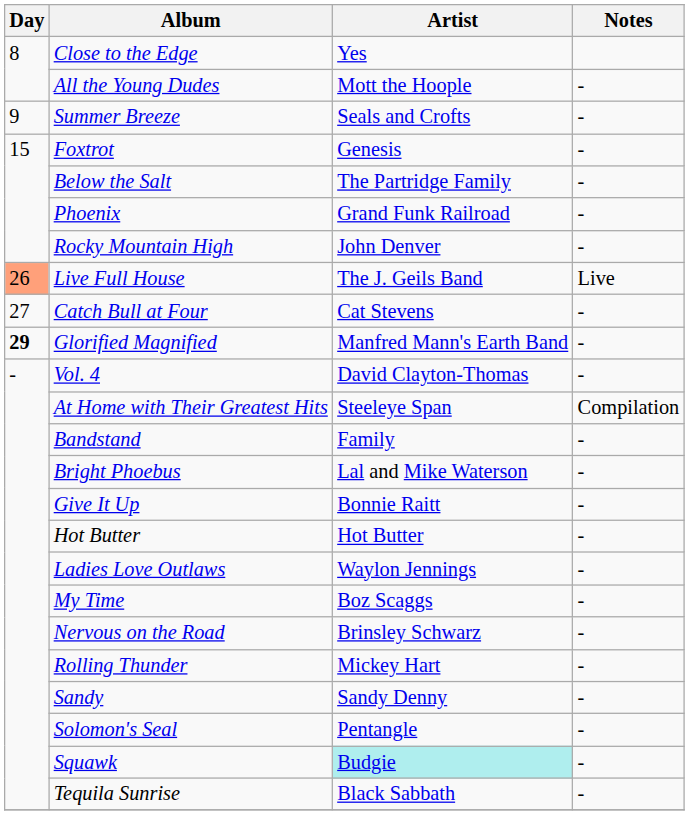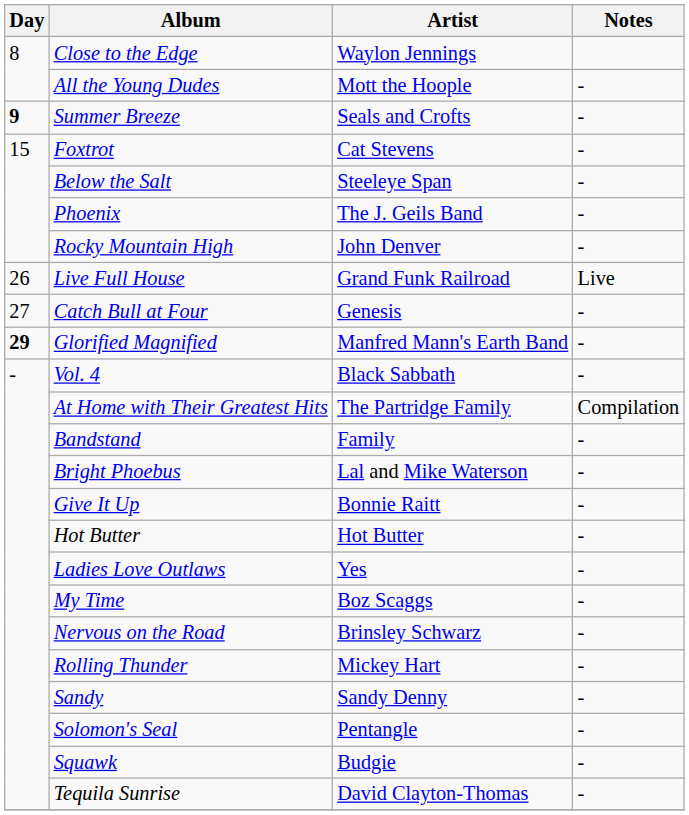Close to the Edge | Artist: Yes -> Waylon Jennings
Summer Breeze | Day: normal -> bold
Foxtrot | Artist: Genesis -> Cat Stevens
Below the Salt | Artist: The Partridge Family -> Steeleye Span
Phoenix | Artist: Grand Funk Railroad -> The J. Geils Band
Live Full House | Day: lightsalmon background -> no background
Live Full House | Artist: The J. Geils Band -> Grand Funk Railroad
Catch Bull at Four | Artist: Cat Stevens -> Genesis
Vol. 4 | Artist: David Clayton-Thomas -> Black Sabbath
At Home with Their Greatest Hits | Artist: Steeleye Span -> The Partridge Family
Ladies Love Outlaws | Artist: Waylon Jennings -> Yes
Squawk | Artist: paleturquoise background -> no background
Tequila Sunrise | Artist: Black Sabbath -> David Clayton-Thomas
